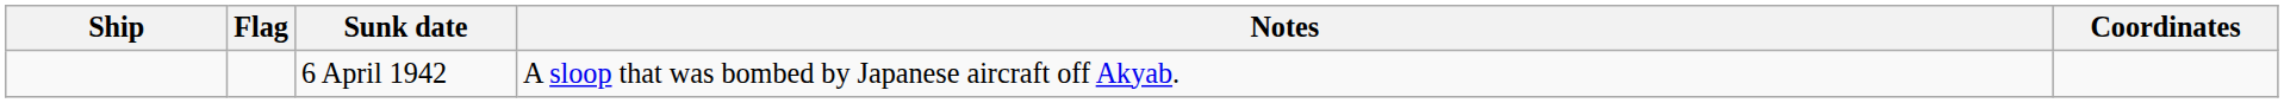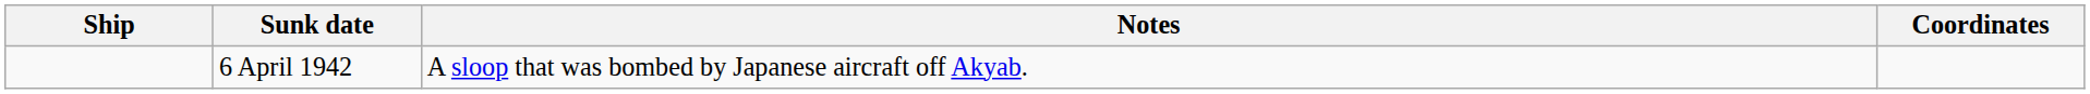- column: Flag
